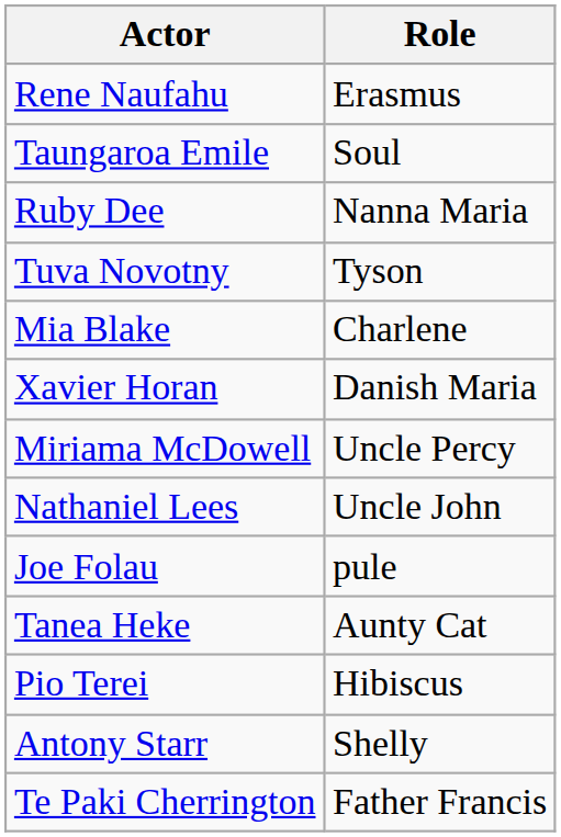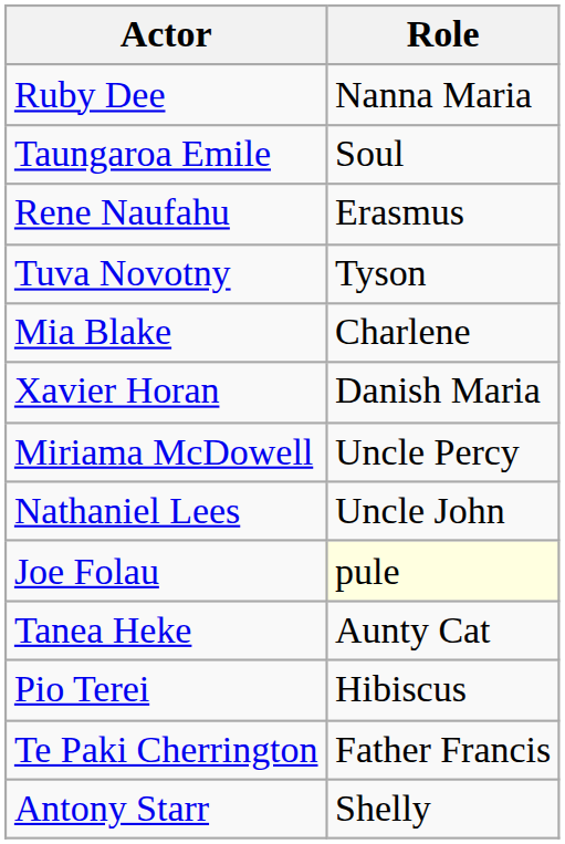rows swapped: Ruby Dee <-> Rene Naufahu
Joe Folau | Role: no background -> lightyellow background
rows swapped: Te Paki Cherrington <-> Antony Starr
